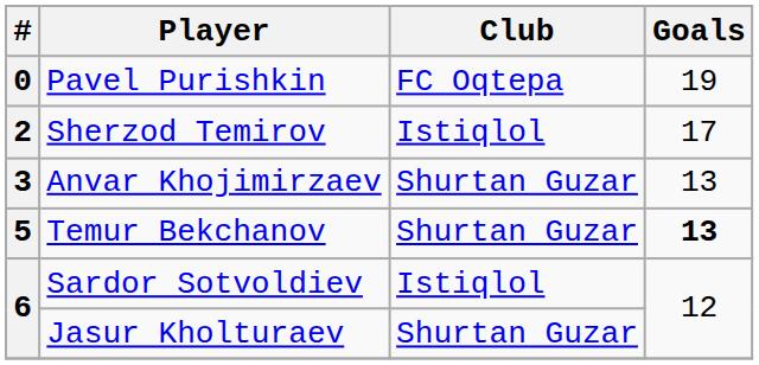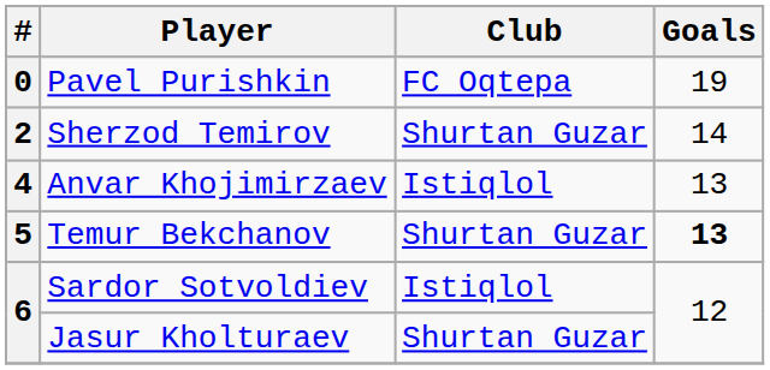Sherzod Temirov | Club: Istiqlol -> Shurtan Guzar
Sherzod Temirov | Goals: 17 -> 14
Anvar Khojimirzaev | #: 3 -> 4
Anvar Khojimirzaev | Club: Shurtan Guzar -> Istiqlol
